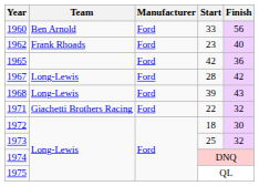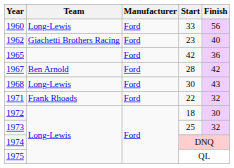1960 | Team: Ben Arnold -> Long-Lewis
1962 | Team: Frank Rhoads -> Giachetti Brothers Racing
1967 | Team: Long-Lewis -> Ben Arnold
1968 | Start: 39 -> 30
1971 | Team: Giachetti Brothers Racing -> Frank Rhoads
